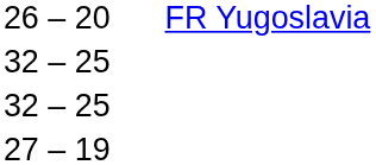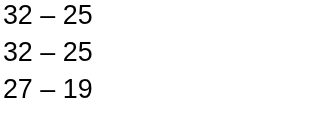- row: 26 – 20 | FR Yugoslavia
